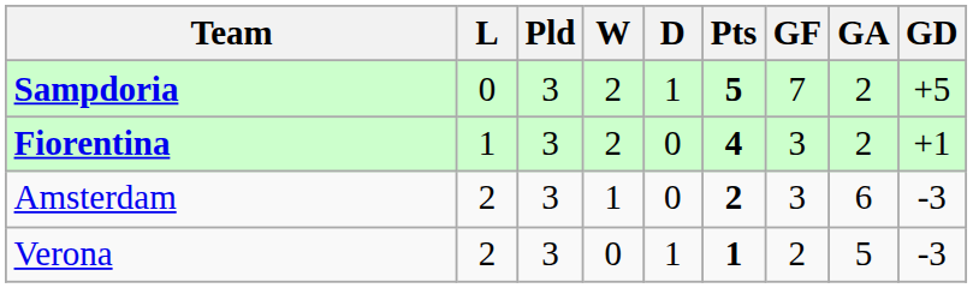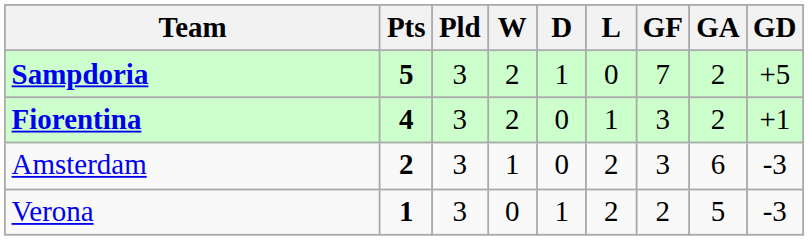columns swapped: Pts <-> L
